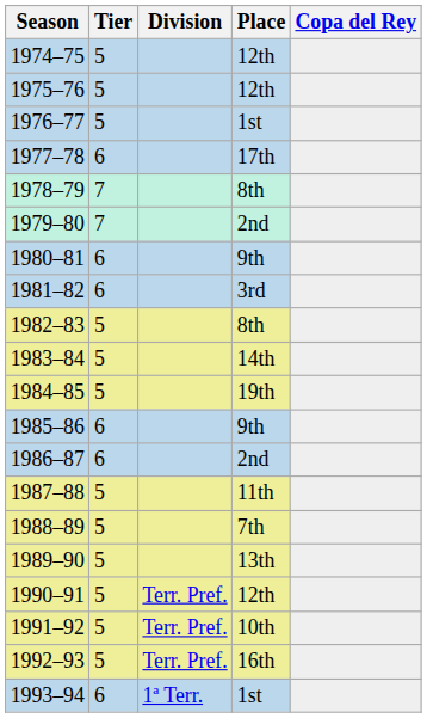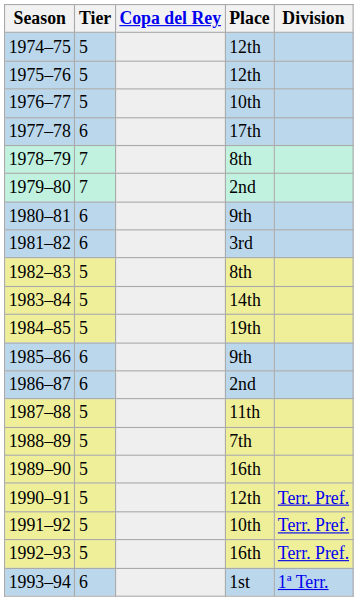columns swapped: Division <-> Copa del Rey
1976–77 | Place: 1st -> 10th
1989–90 | Place: 13th -> 16th
